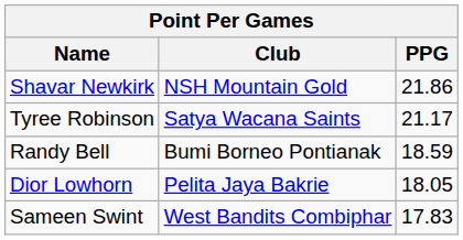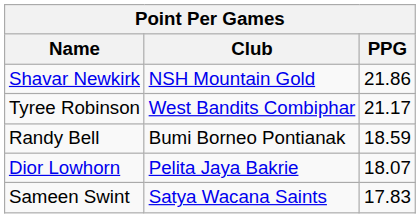Tyree Robinson | Club: Satya Wacana Saints -> West Bandits Combiphar
Dior Lowhorn | PPG: 18.05 -> 18.07
Sameen Swint | Club: West Bandits Combiphar -> Satya Wacana Saints
